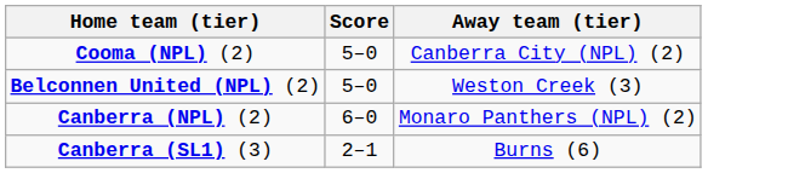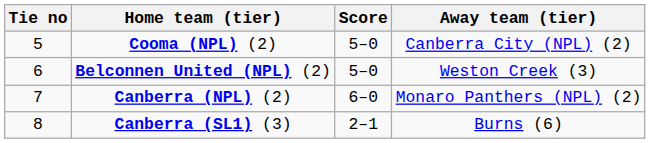+ column: Tie no | 5 | 6 | 7 | 8
